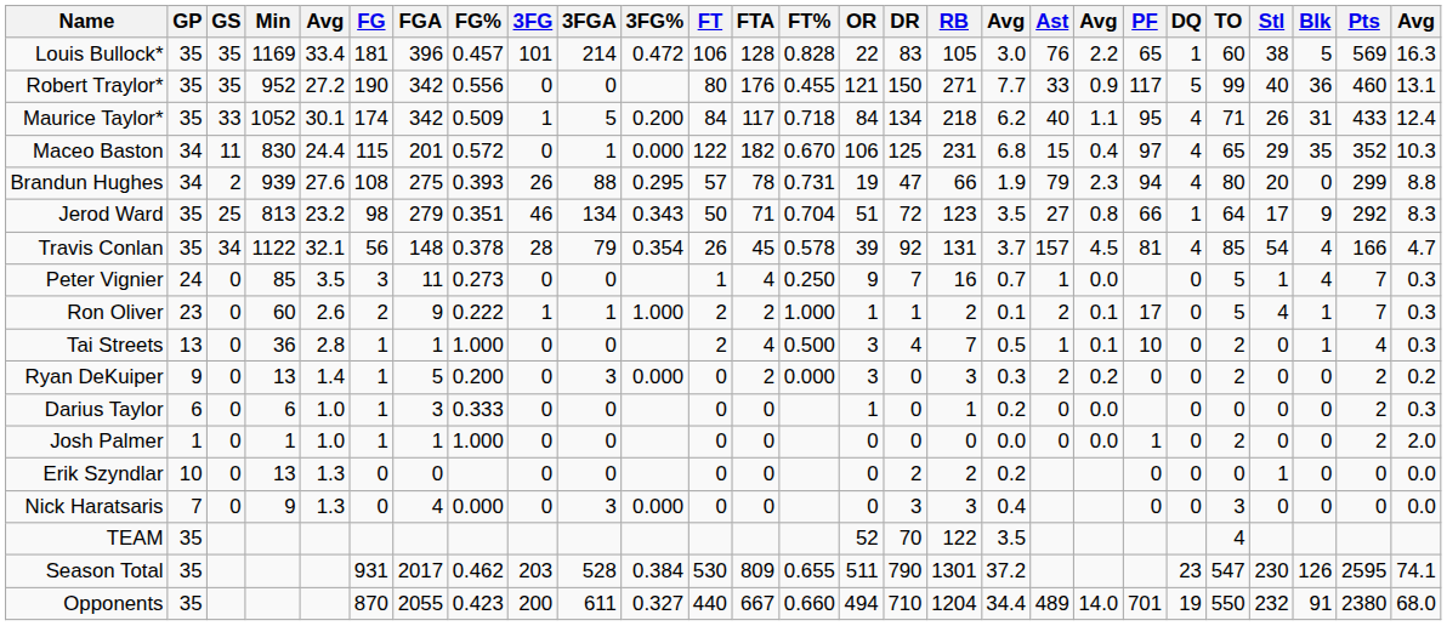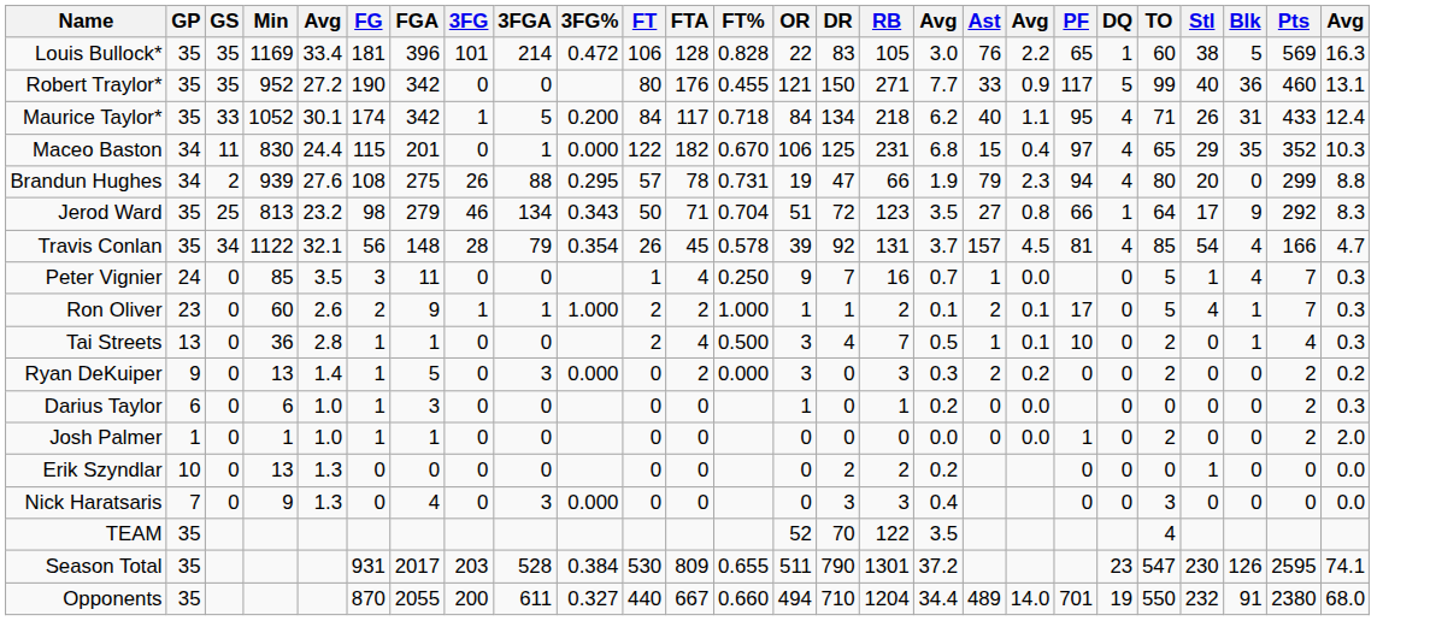- column: FG% | 0.457 | 0.556 | 0.509 | 0.572 | 0.393 | 0.351 | 0.378 | 0.273 | 0.222 | 1.000 | 0.200 | 0.333 | 1.000 | 0.000 | 0.462 | 0.423
